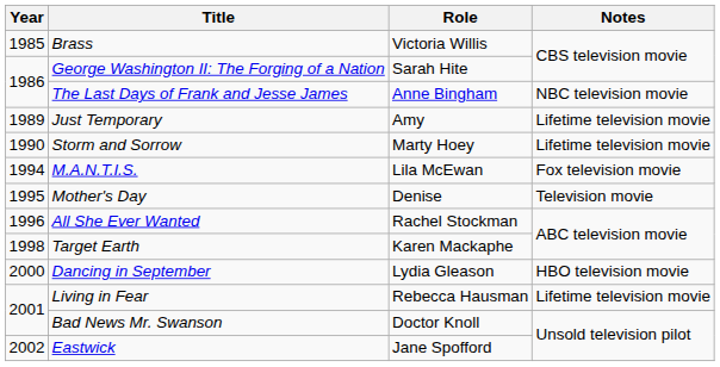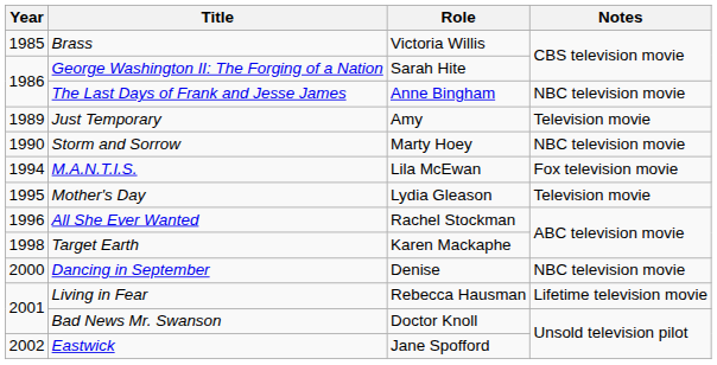Just Temporary | Notes: Lifetime television movie -> Television movie
Storm and Sorrow | Notes: Lifetime television movie -> NBC television movie
Mother's Day | Role: Denise -> Lydia Gleason
Dancing in September | Role: Lydia Gleason -> Denise
Dancing in September | Notes: HBO television movie -> NBC television movie
